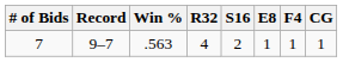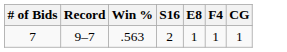- column: R32 | 4
